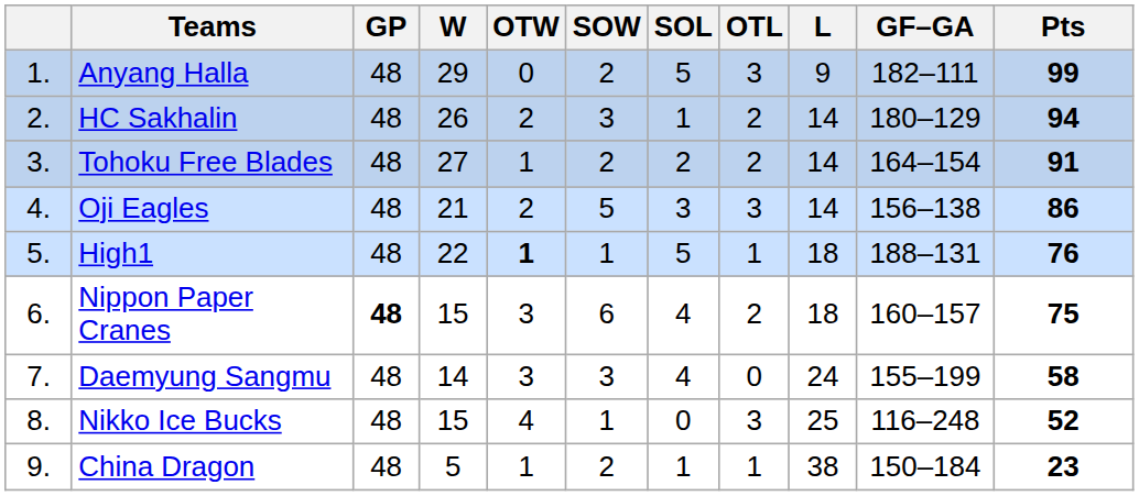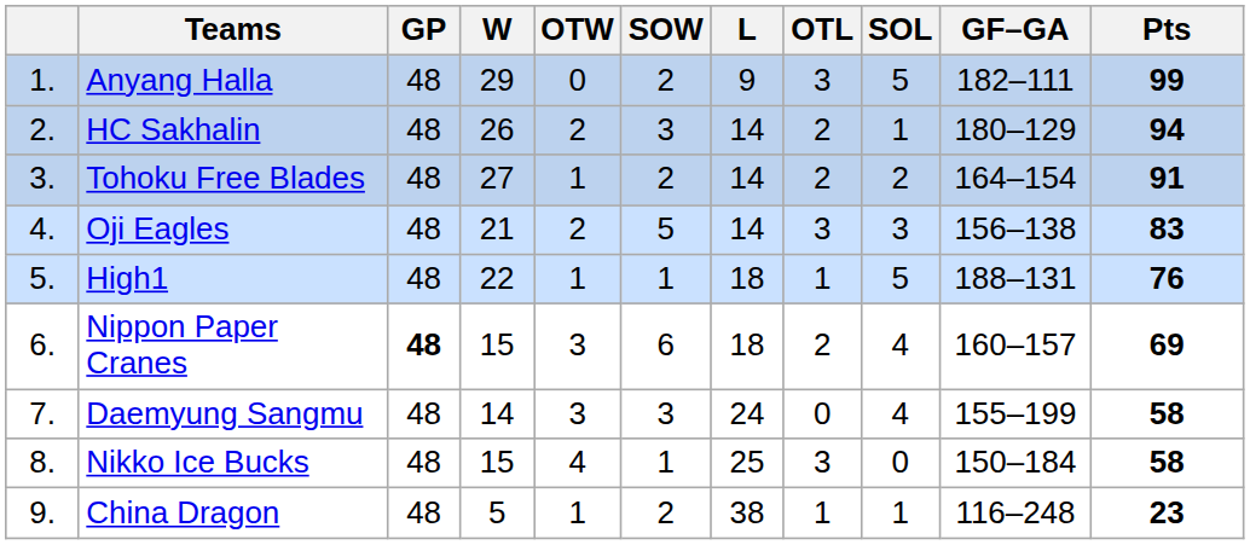columns swapped: SOL <-> L
Oji Eagles | Pts: 86 -> 83
High1 | OTW: bold -> normal
Nippon Paper Cranes | Pts: 75 -> 69
Nikko Ice Bucks | GF–GA: 116–248 -> 150–184
Nikko Ice Bucks | Pts: 52 -> 58
China Dragon | GF–GA: 150–184 -> 116–248
